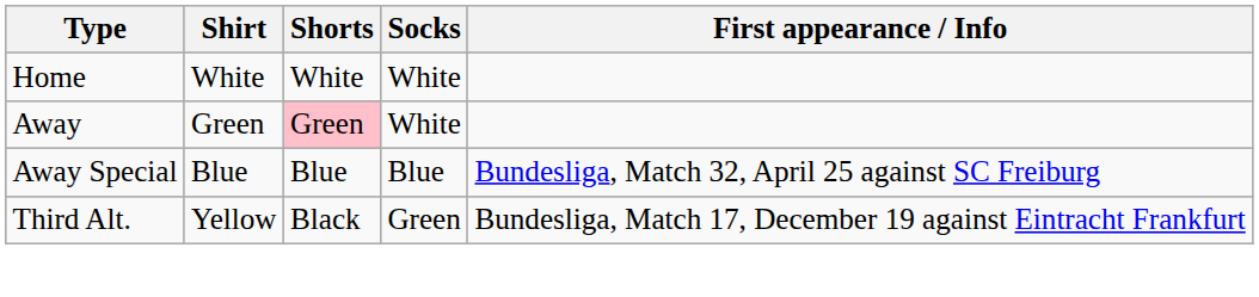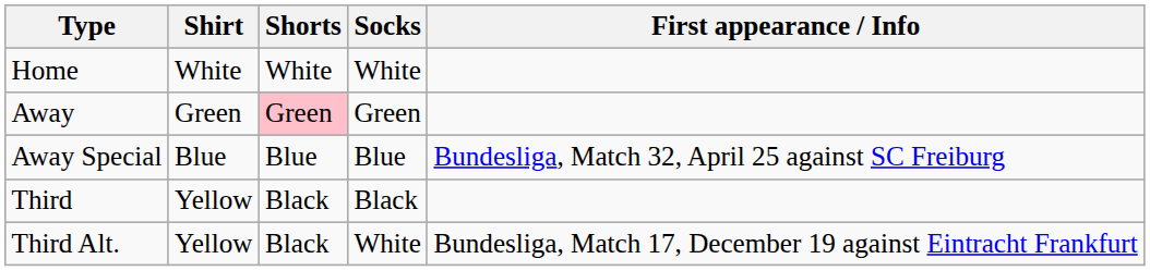Away | Socks: White -> Green
+ row: Third | Yellow | Black | Black
Third Alt. | Socks: Green -> White
